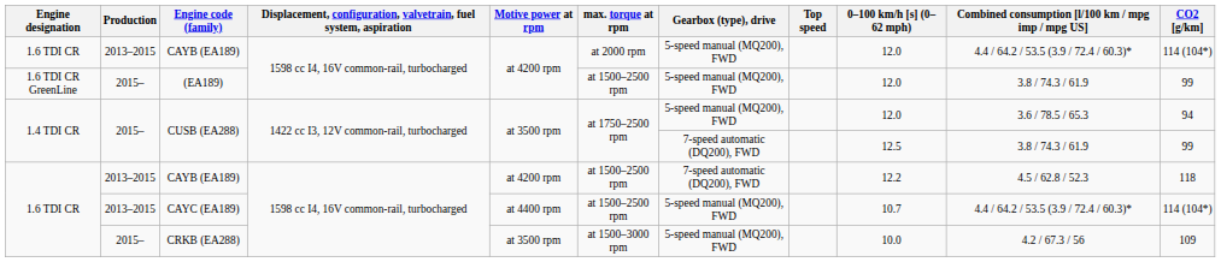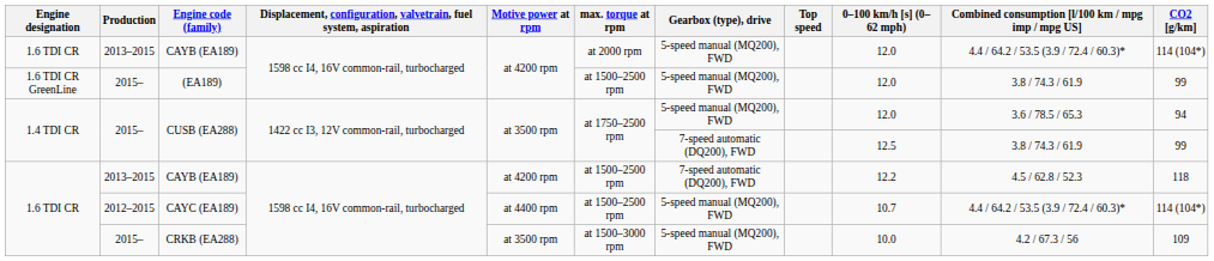CAYC (EA189) | Production: 2013–2015 -> 2012–2015
